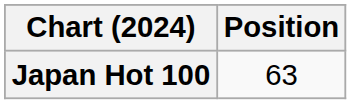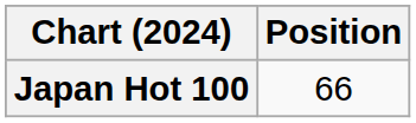Japan Hot 100 | Position: 63 -> 66
